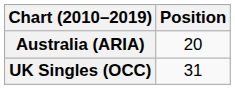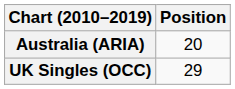UK Singles (OCC) | Position: 31 -> 29
